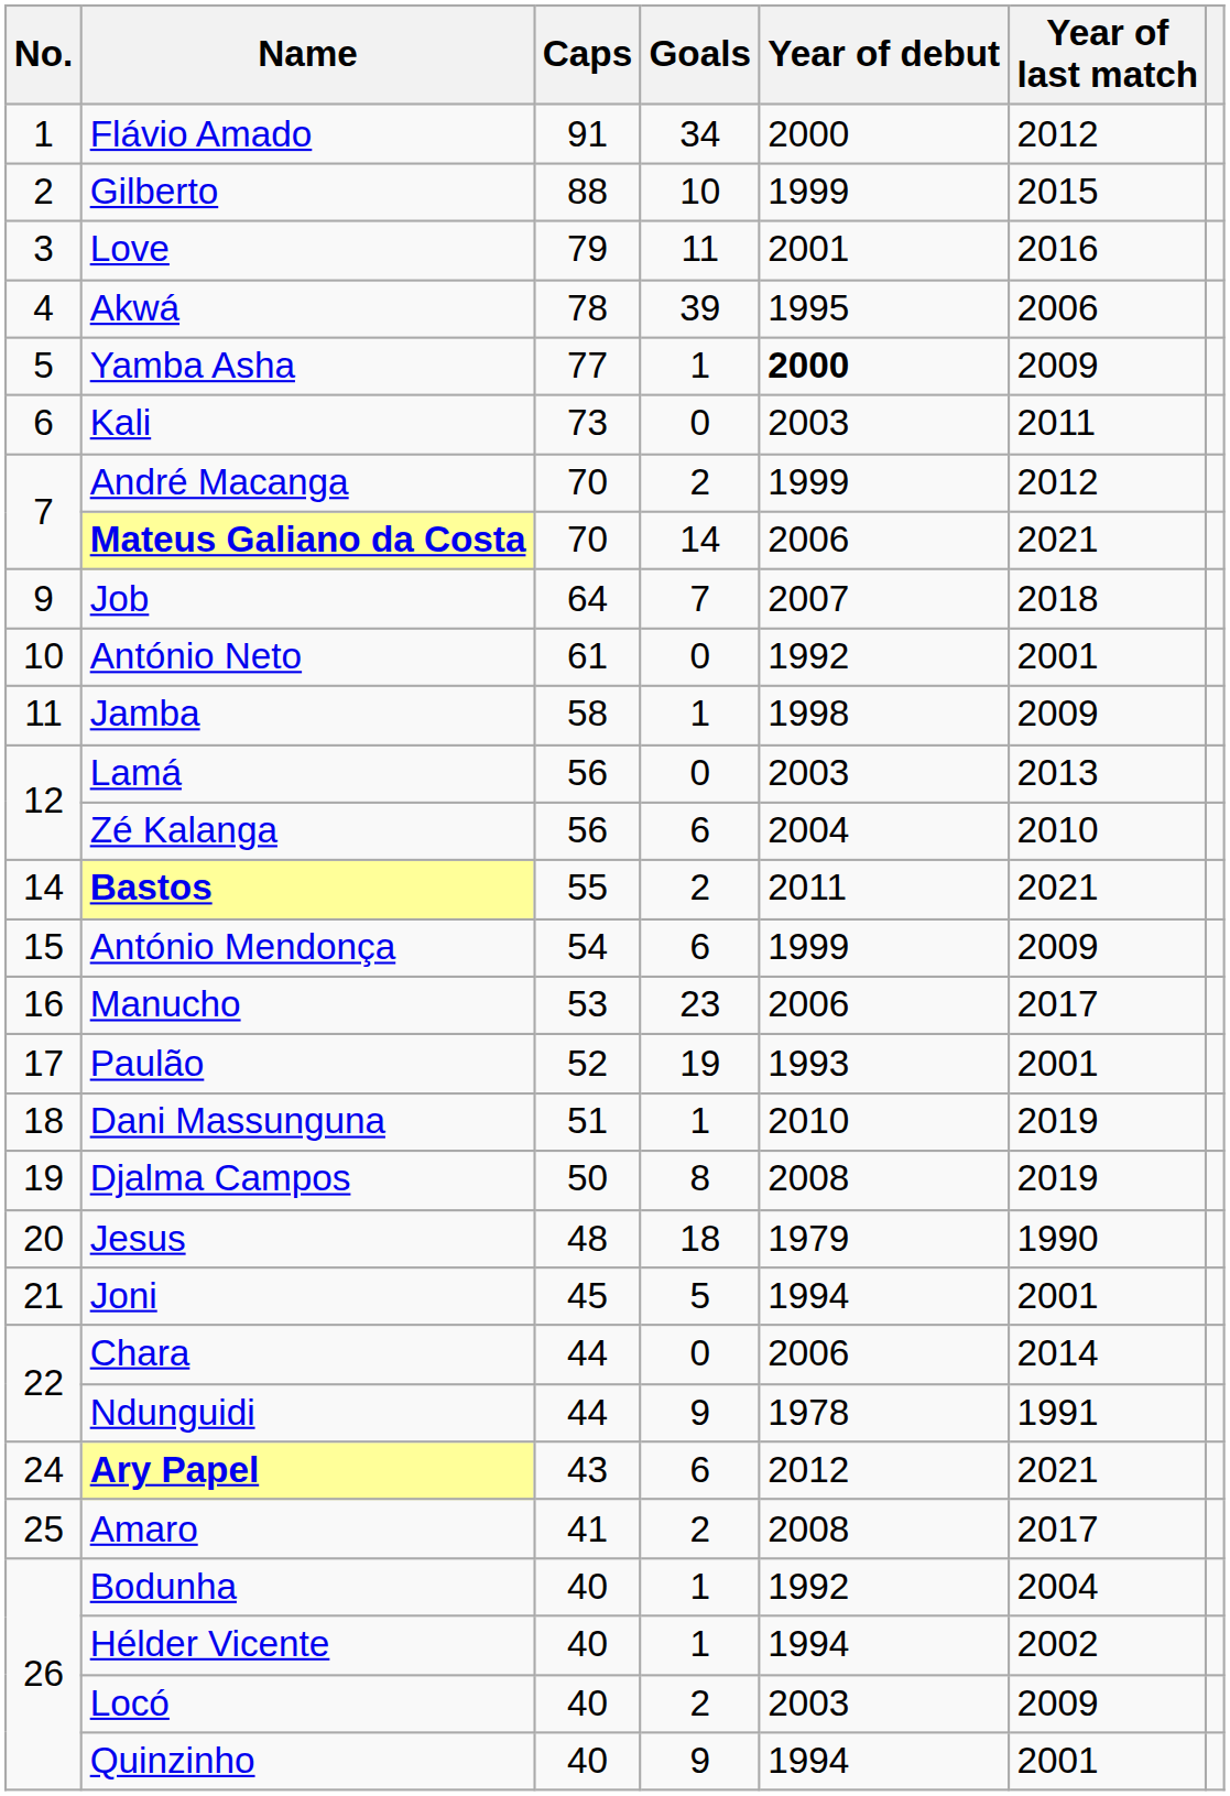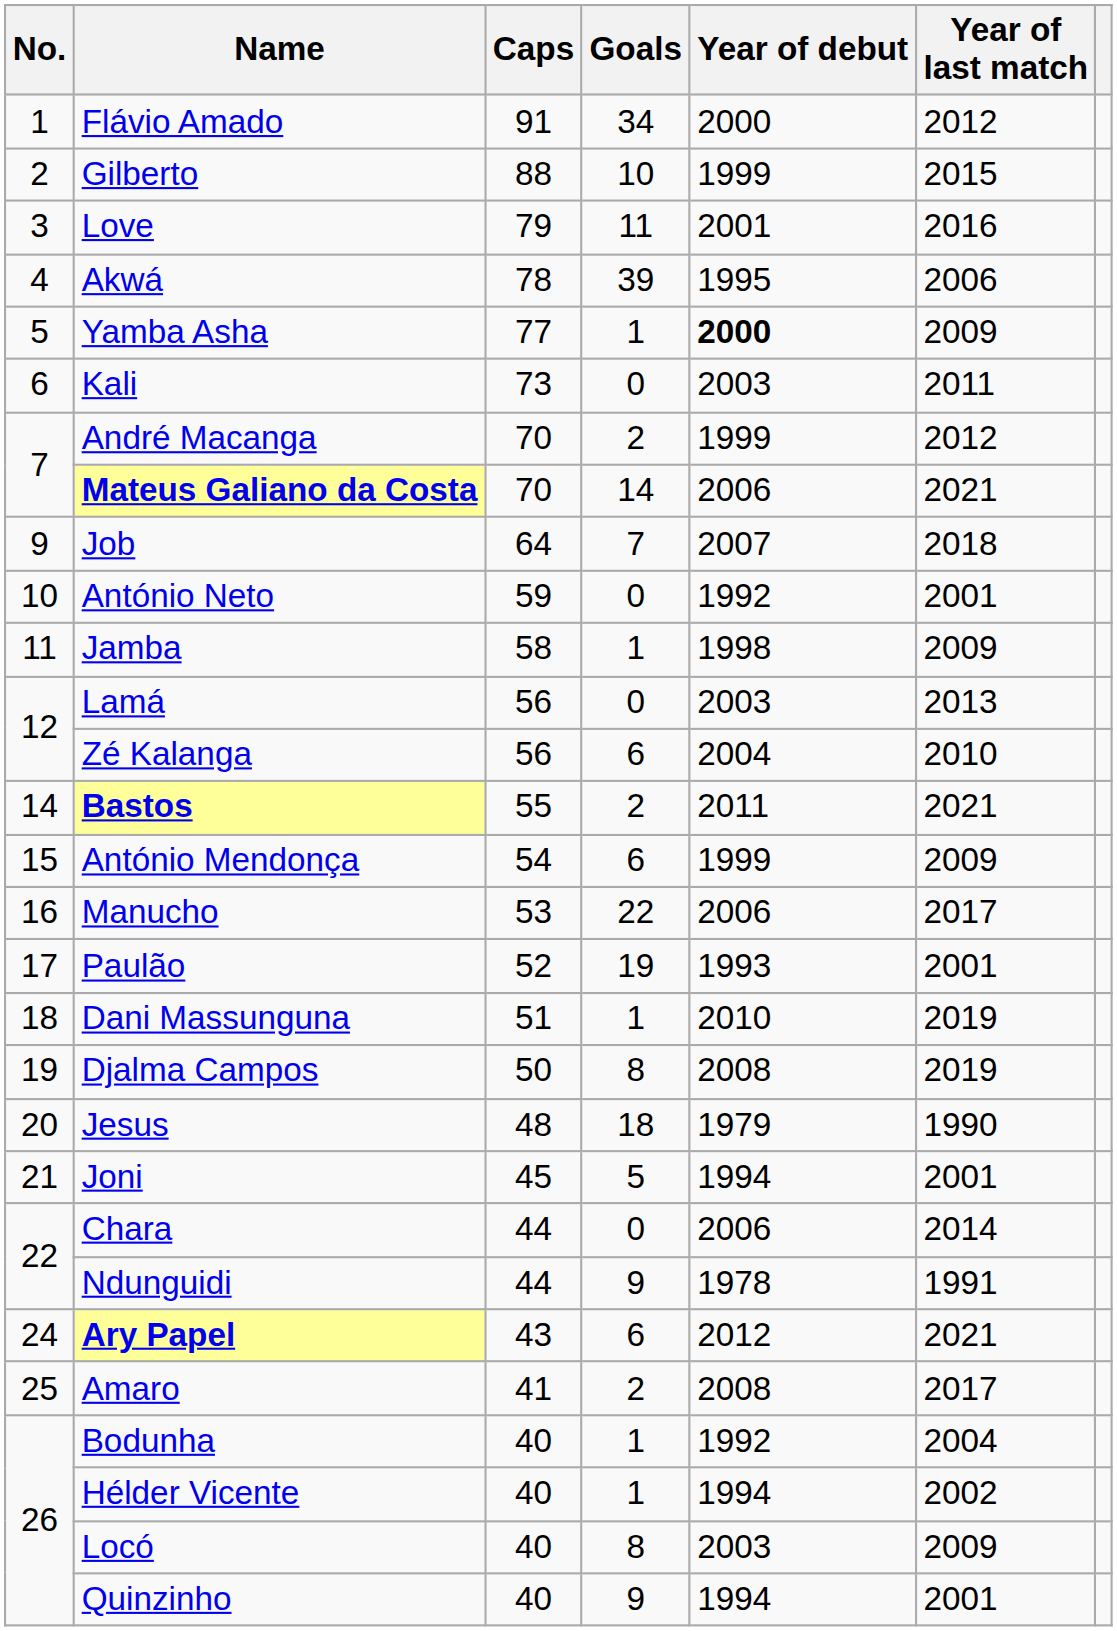António Neto | Caps: 61 -> 59
Manucho | Goals: 23 -> 22
Locó | Goals: 2 -> 8
